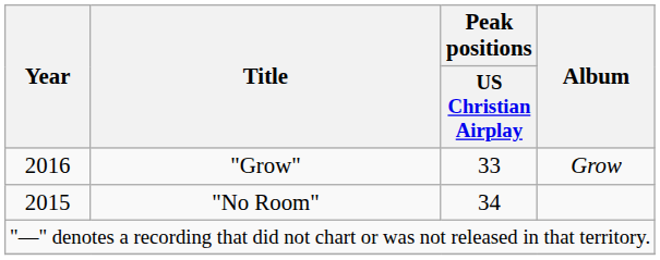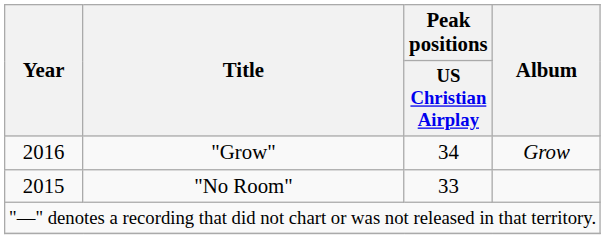"Grow" | Peak positions / US Christian Airplay: 33 -> 34
"No Room" | Peak positions / US Christian Airplay: 34 -> 33
